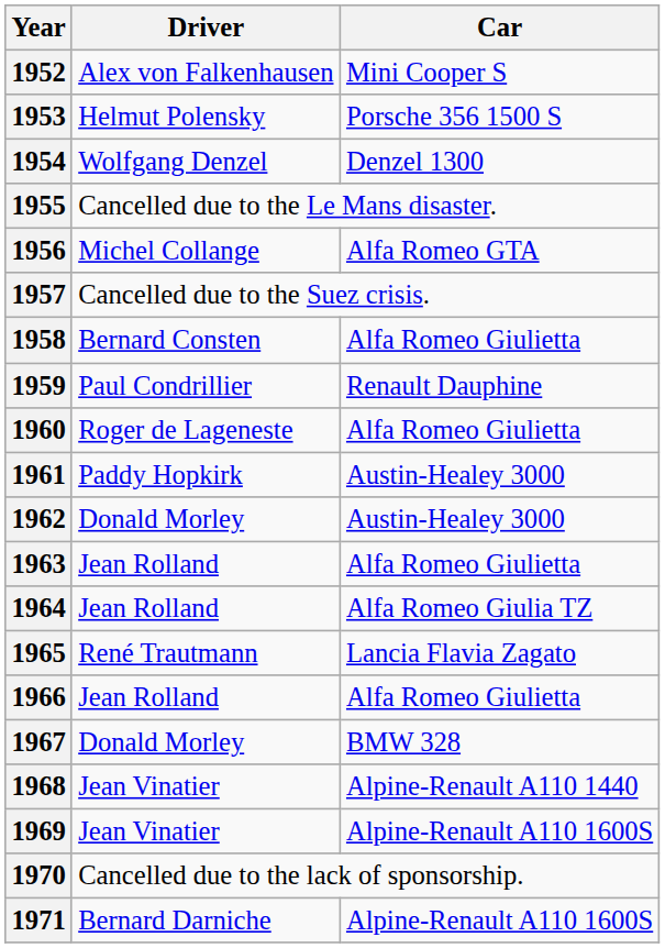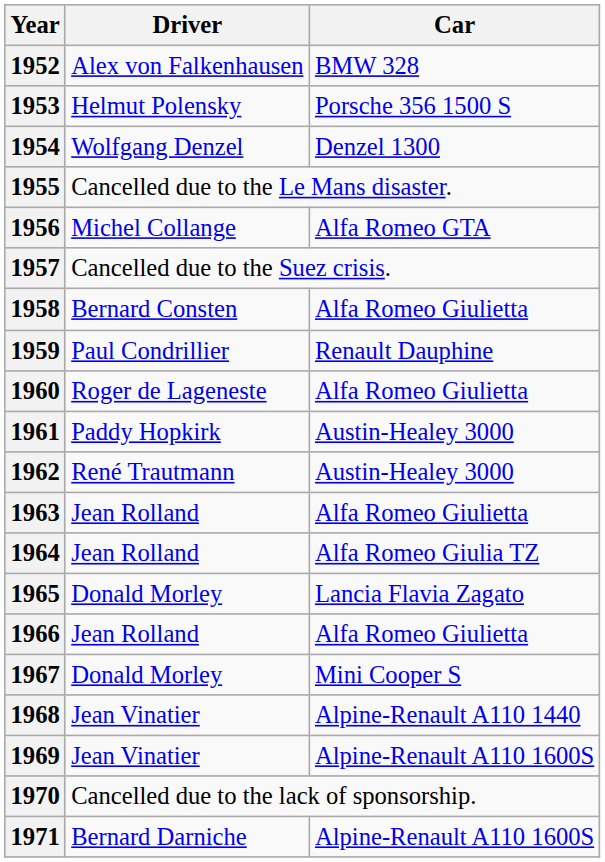1952 | Car: Mini Cooper S -> BMW 328
1962 | Driver: Donald Morley -> René Trautmann
1965 | Driver: René Trautmann -> Donald Morley
1967 | Car: BMW 328 -> Mini Cooper S
